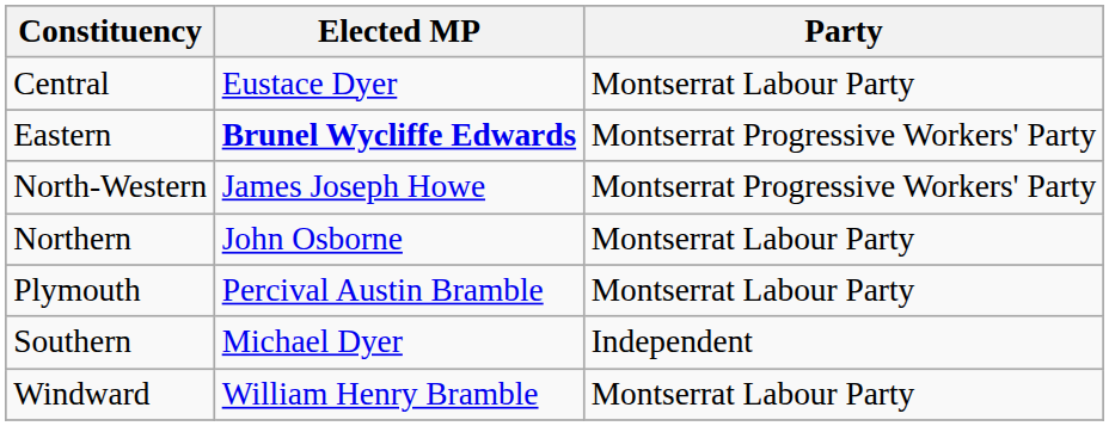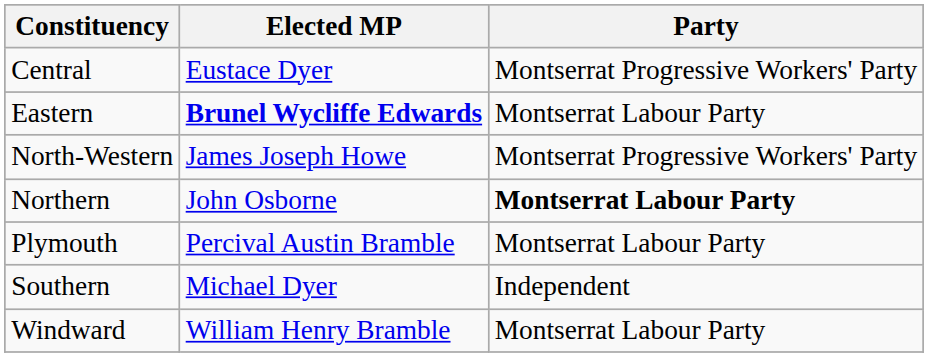Central | Party: Montserrat Labour Party -> Montserrat Progressive Workers' Party
Eastern | Party: Montserrat Progressive Workers' Party -> Montserrat Labour Party
Northern | Party: normal -> bold
